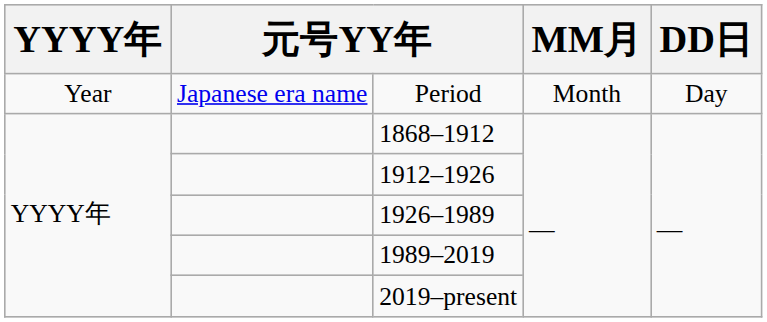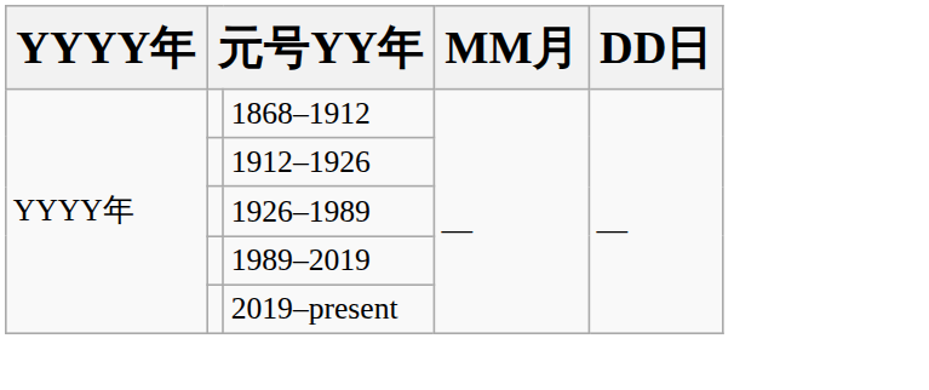- row: Year | Japanese era name | Period | Month | Day
